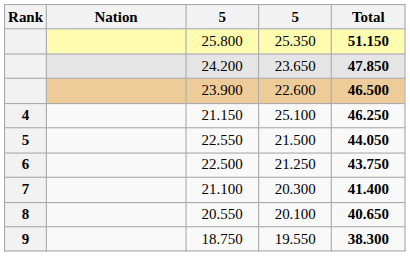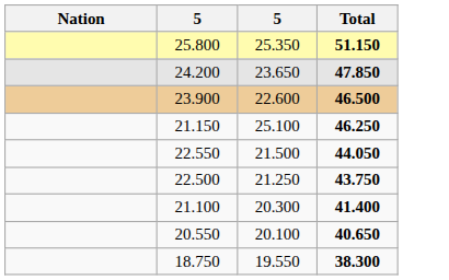- column: Rank | 4 | 5 | 6 | 7 | 8 | 9
